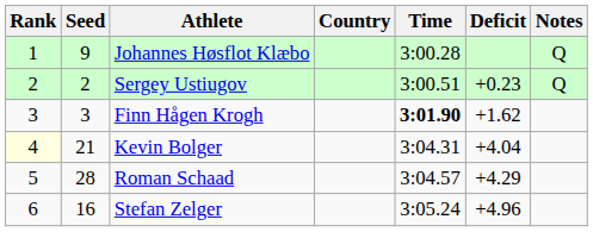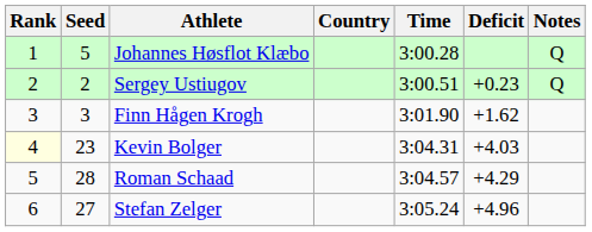Johannes Høsflot Klæbo | Seed: 9 -> 5
Finn Hågen Krogh | Time: bold -> normal
Kevin Bolger | Seed: 21 -> 23
Kevin Bolger | Deficit: +4.04 -> +4.03
Stefan Zelger | Seed: 16 -> 27
